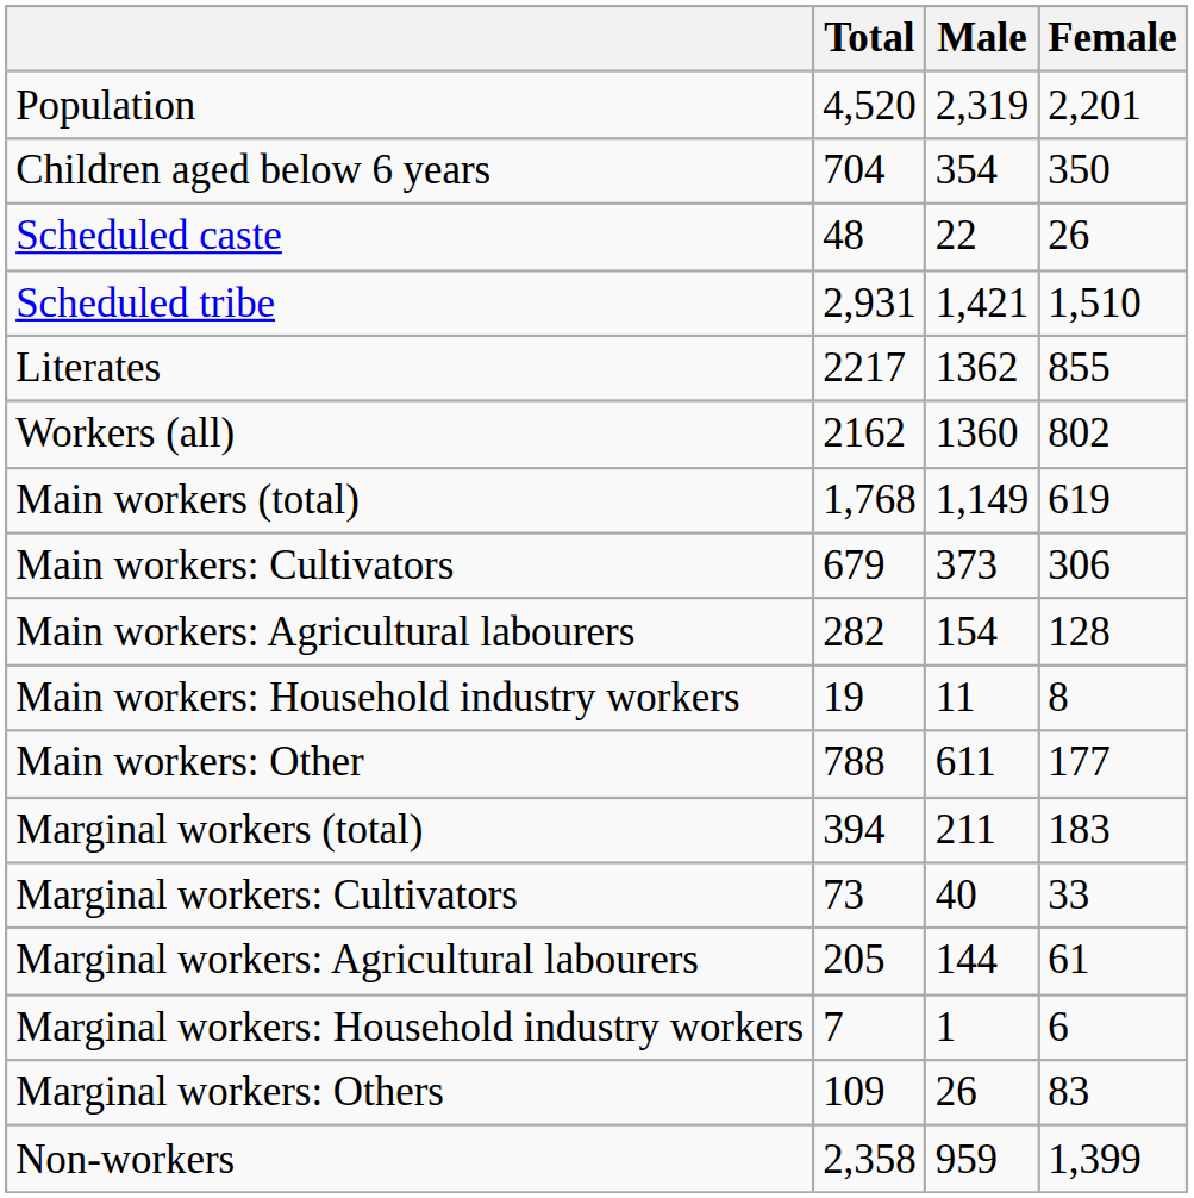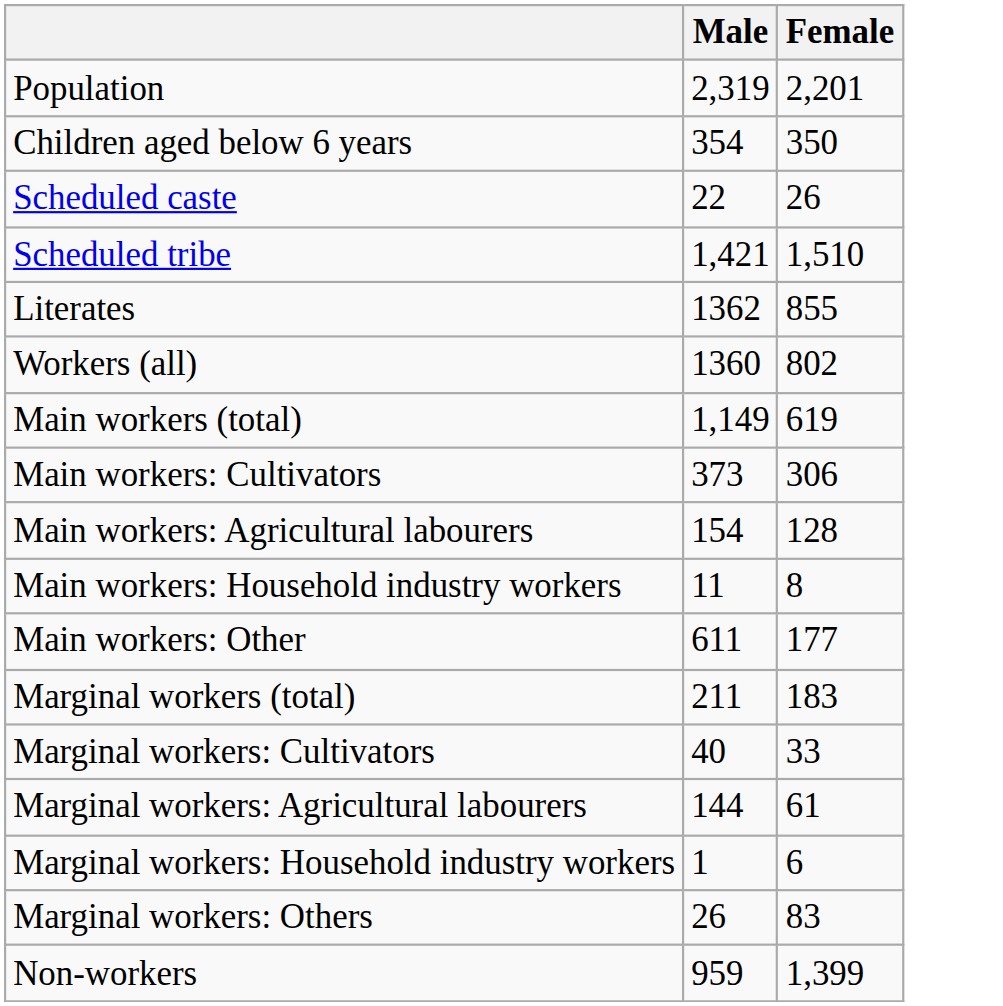- column: Total | 4,520 | 704 | 48 | 2,931 | 2217 | 2162 | 1,768 | 679 | 282 | 19 | 788 | 394 | 73 | 205 | 7 | 109 | 2,358
